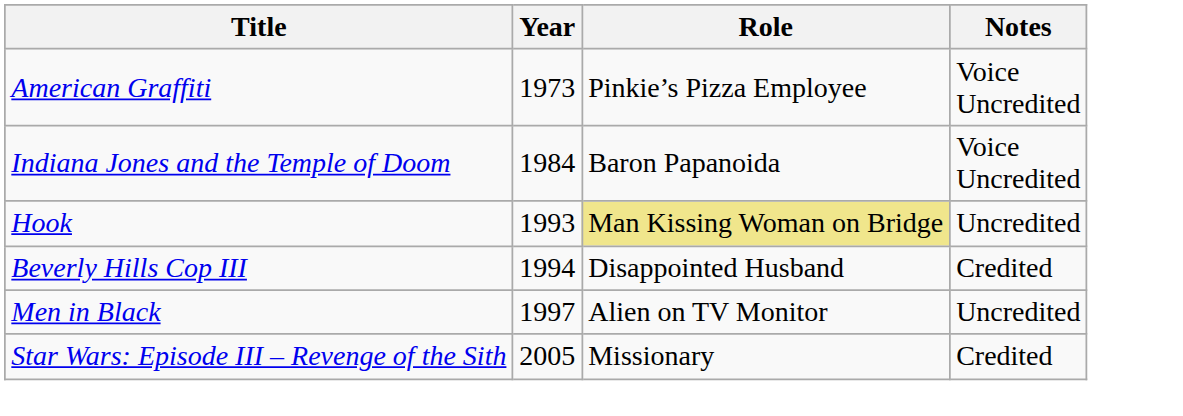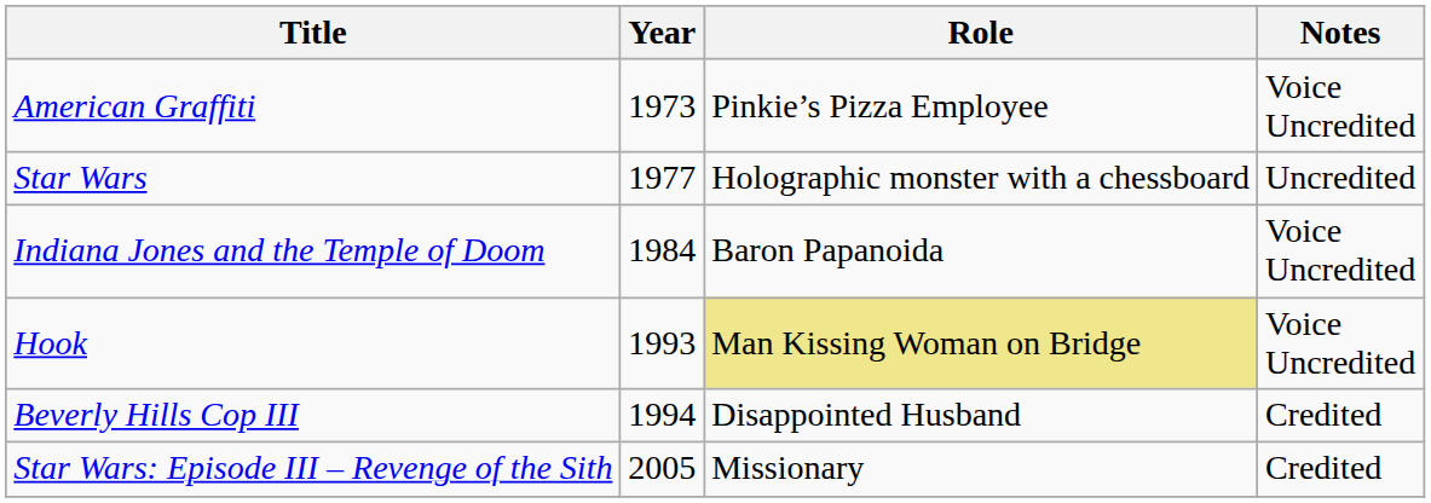+ row: Star Wars | 1977 | Holographic monster with a chessboard | Uncredited
Hook | Notes: Uncredited -> Voice Uncredited
- row: Men in Black | 1997 | Alien on TV Monitor | Uncredited
